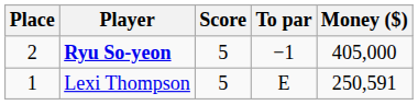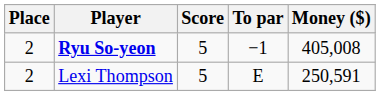Ryu So-yeon | Money ($): 405,000 -> 405,008
Lexi Thompson | Place: 1 -> 2
